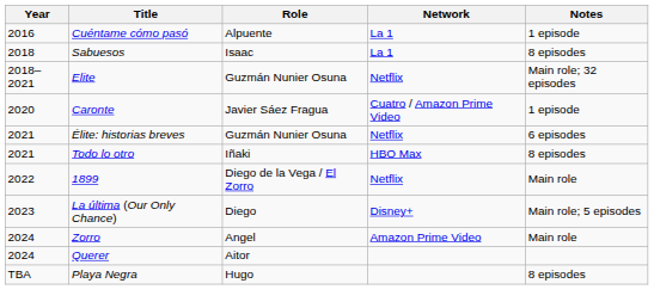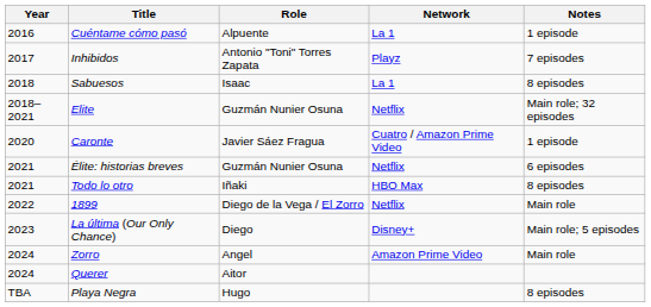+ row: 2017 | Inhibidos | Antonio "Toni" Torres Zapata | Playz | 7 episodes
